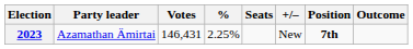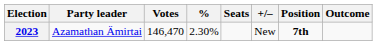2023 | Votes: 146,431 -> 146,470
2023 | %: 2.25% -> 2.30%
